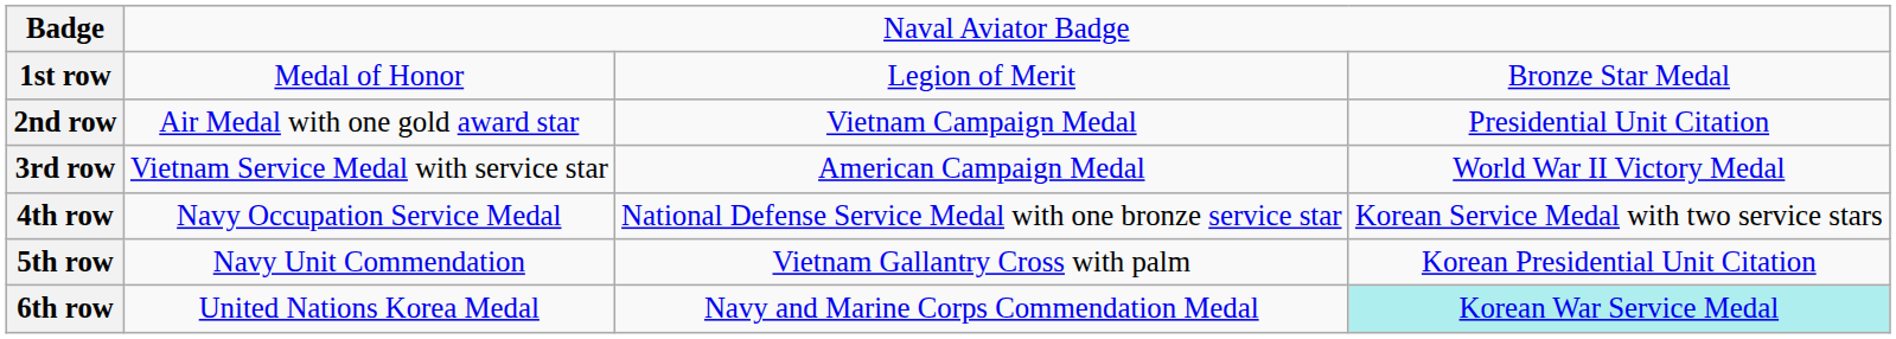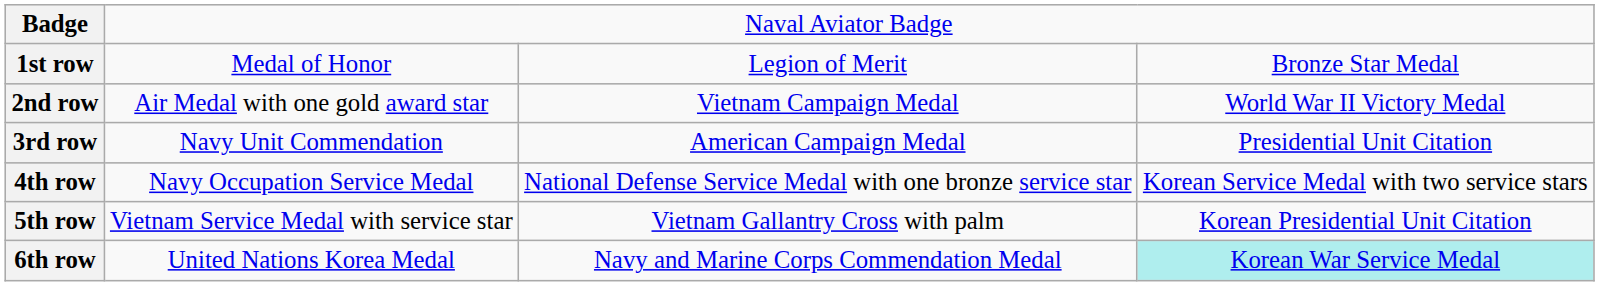2nd row | column 4: Presidential Unit Citation -> World War II Victory Medal
3rd row | column 2: Vietnam Service Medal with service star -> Navy Unit Commendation
3rd row | column 4: World War II Victory Medal -> Presidential Unit Citation
5th row | column 2: Navy Unit Commendation -> Vietnam Service Medal with service star
